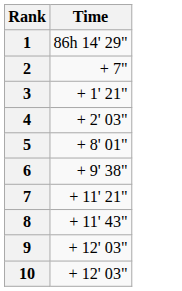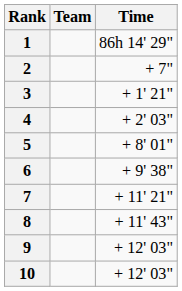+ column: Team
